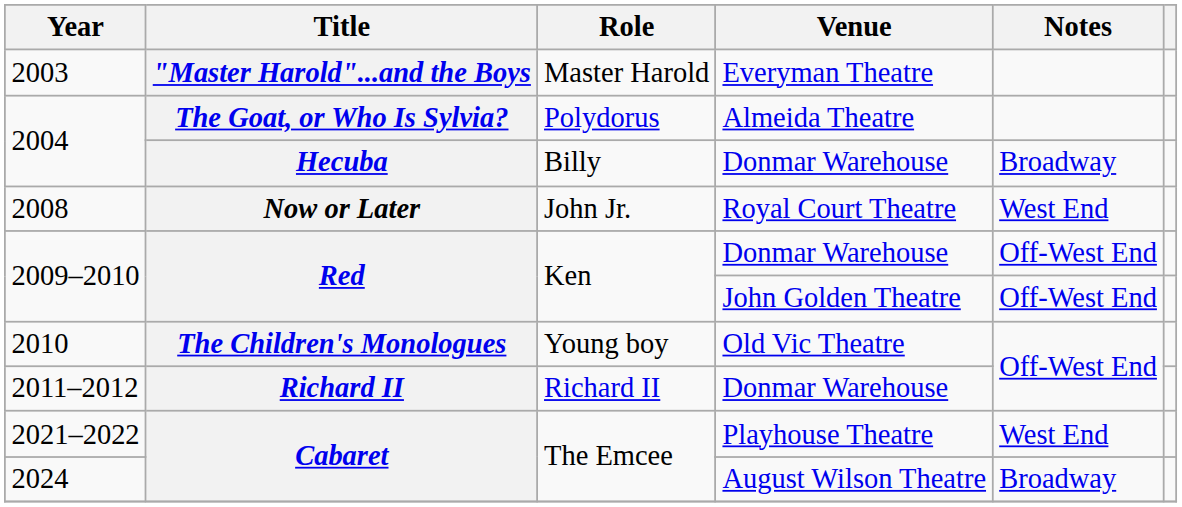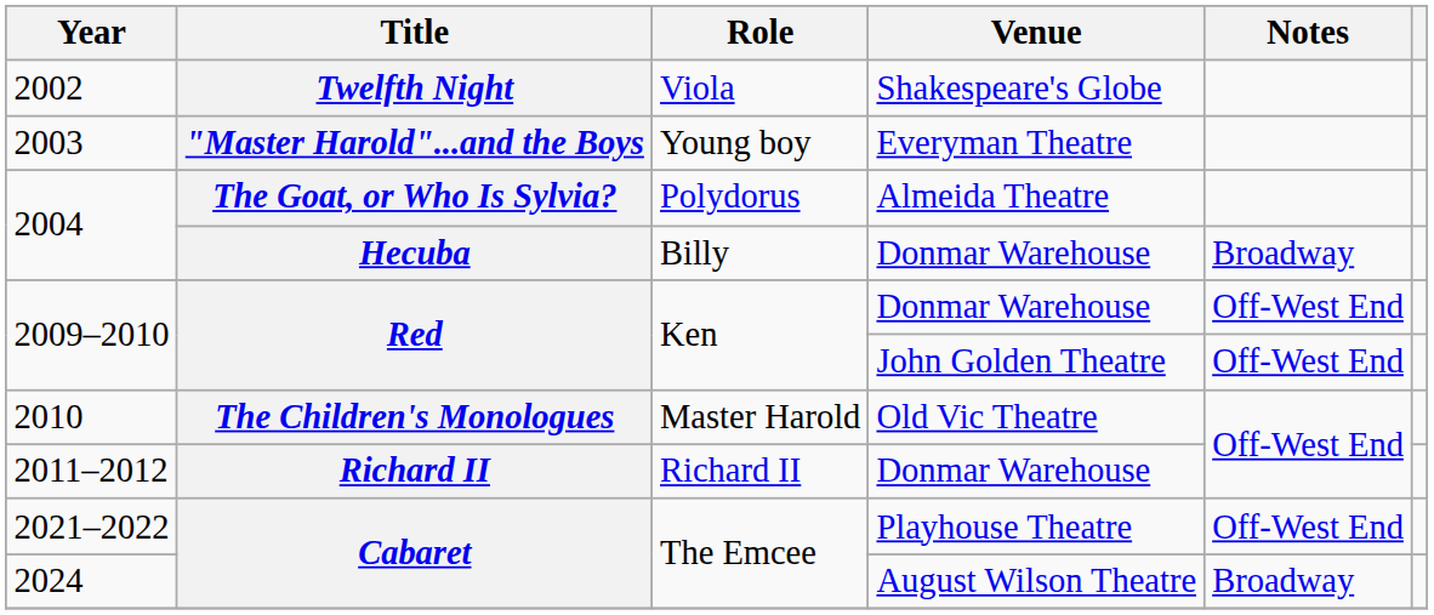+ row: 2002 | Twelfth Night | Viola | Shakespeare's Globe
2003 | Role: Master Harold -> Young boy
- row: 2008 | Now or Later | John Jr. | Royal Court Theatre | West End
2010 | Role: Young boy -> Master Harold
2021–2022 | Notes: West End -> Off-West End
